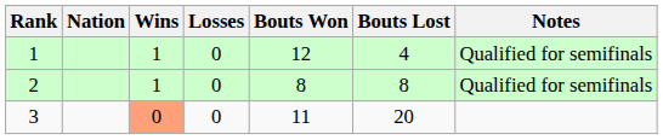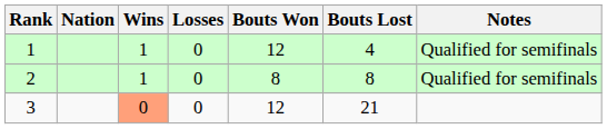3 | Bouts Won: 11 -> 12
3 | Bouts Lost: 20 -> 21
